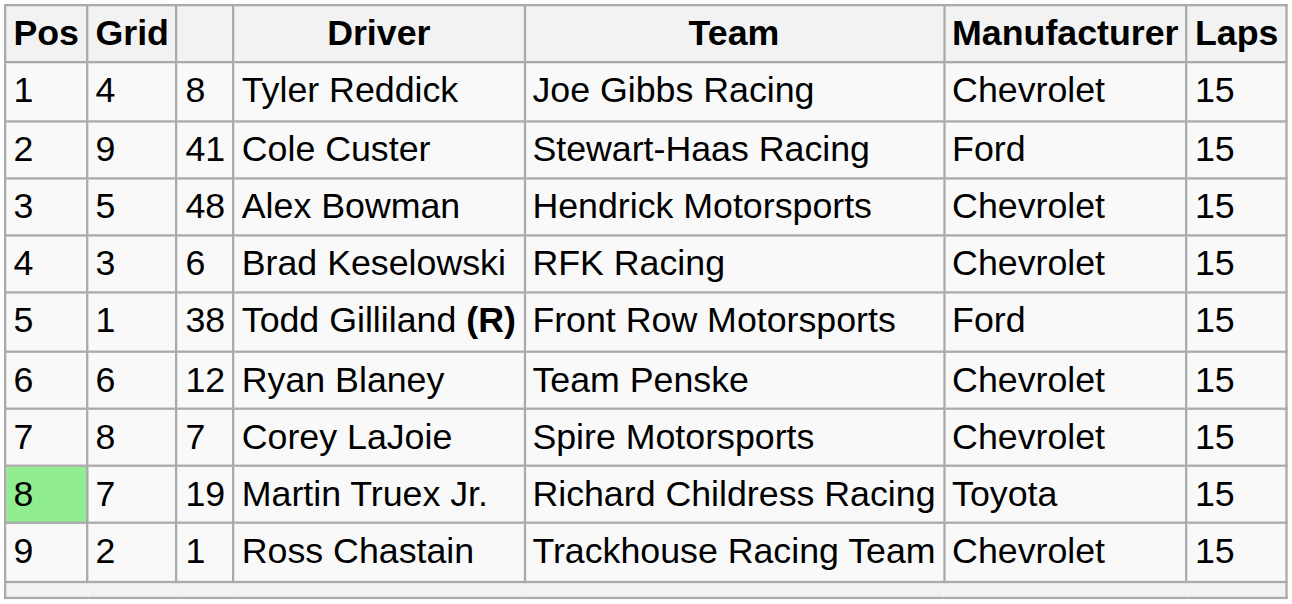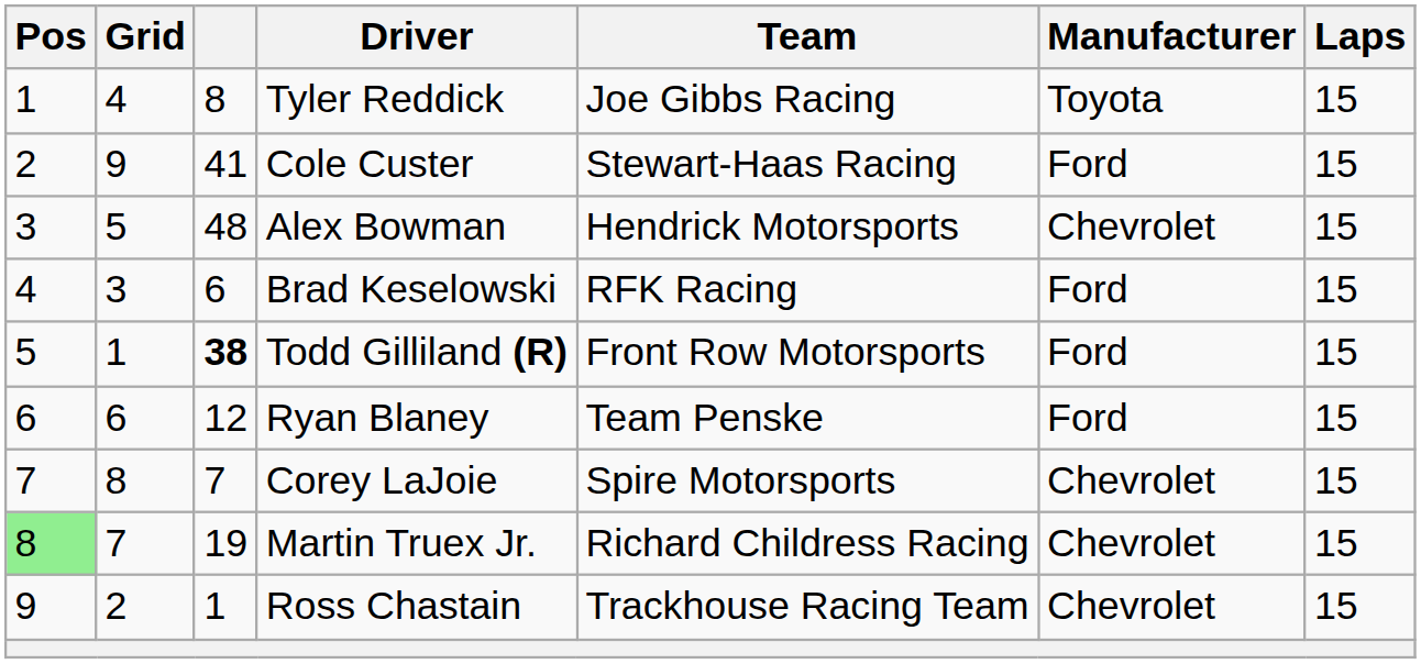Tyler Reddick | Manufacturer: Chevrolet -> Toyota
Brad Keselowski | Manufacturer: Chevrolet -> Ford
Todd Gilliland (R) | column 3: normal -> bold
Ryan Blaney | Manufacturer: Chevrolet -> Ford
Martin Truex Jr. | Manufacturer: Toyota -> Chevrolet
